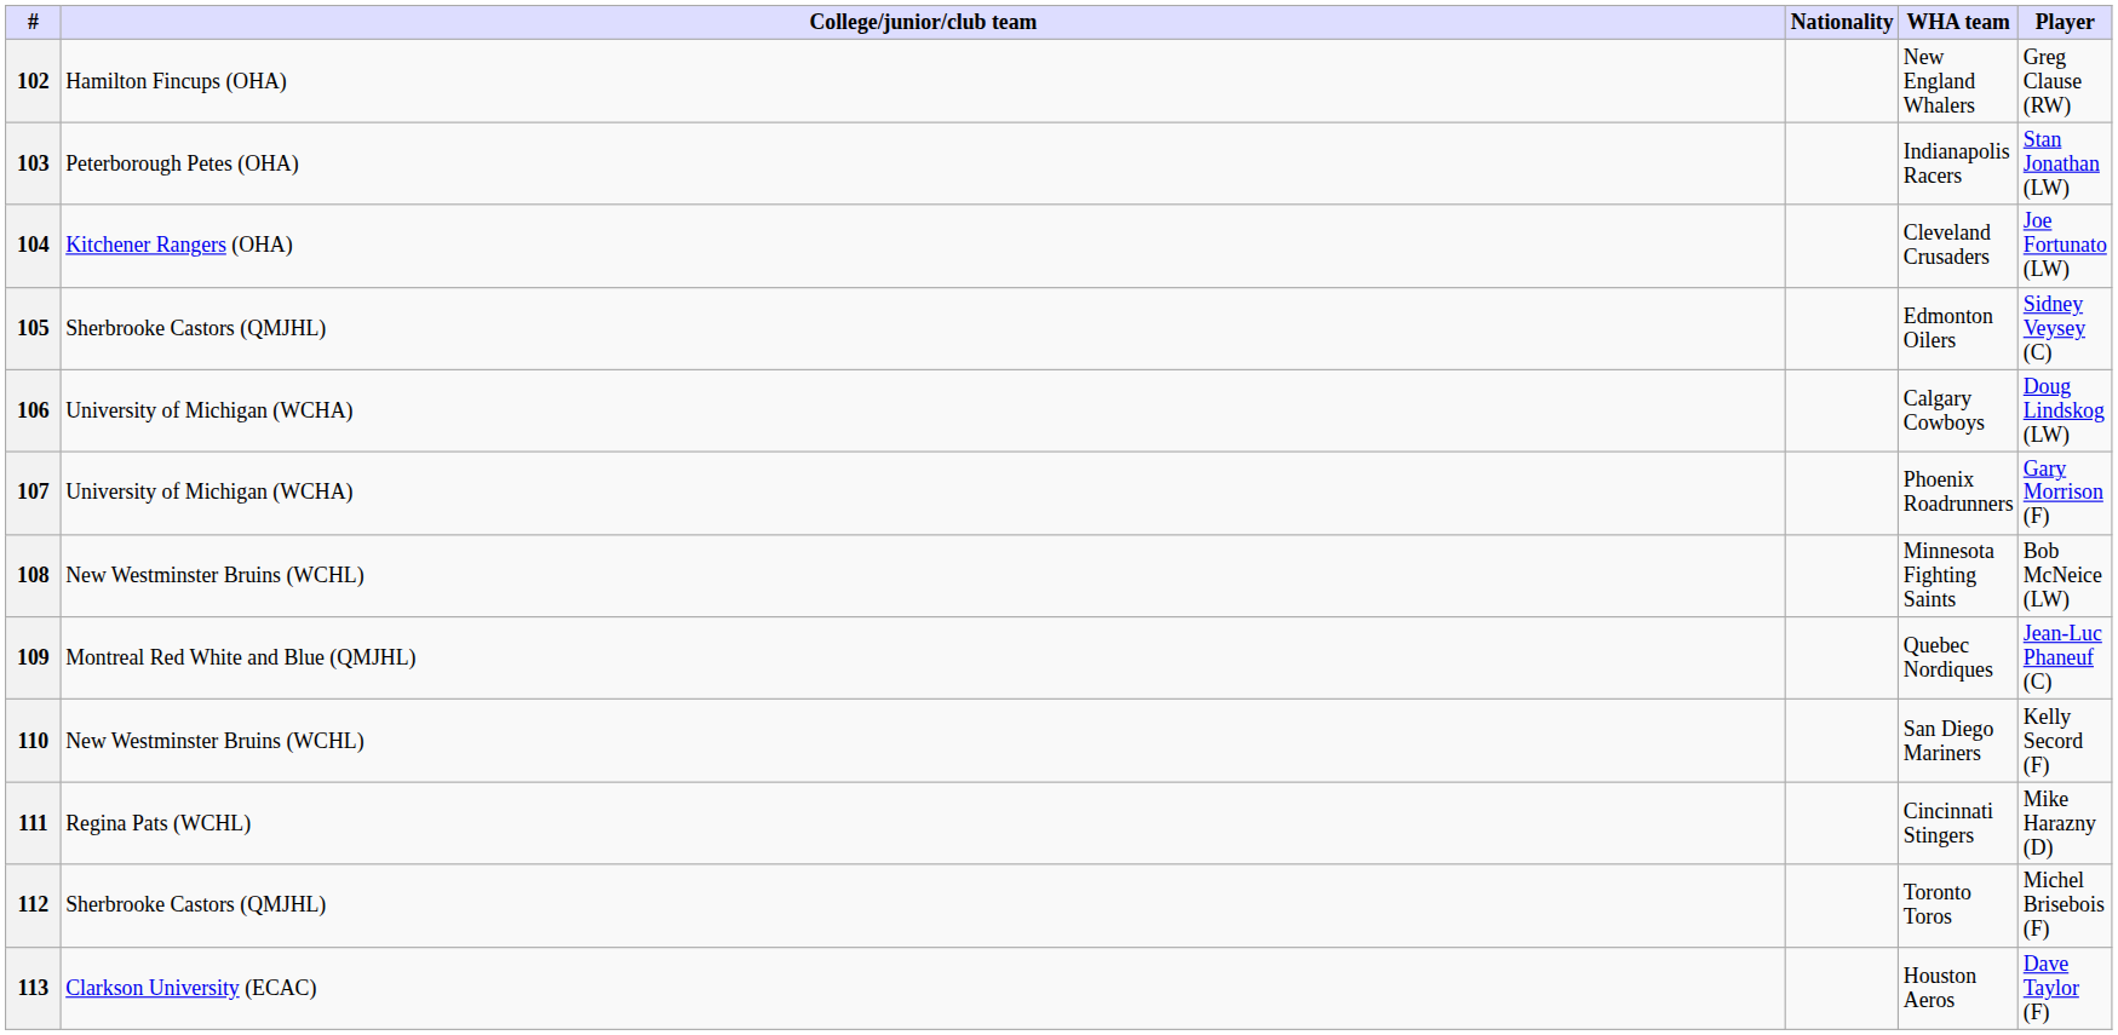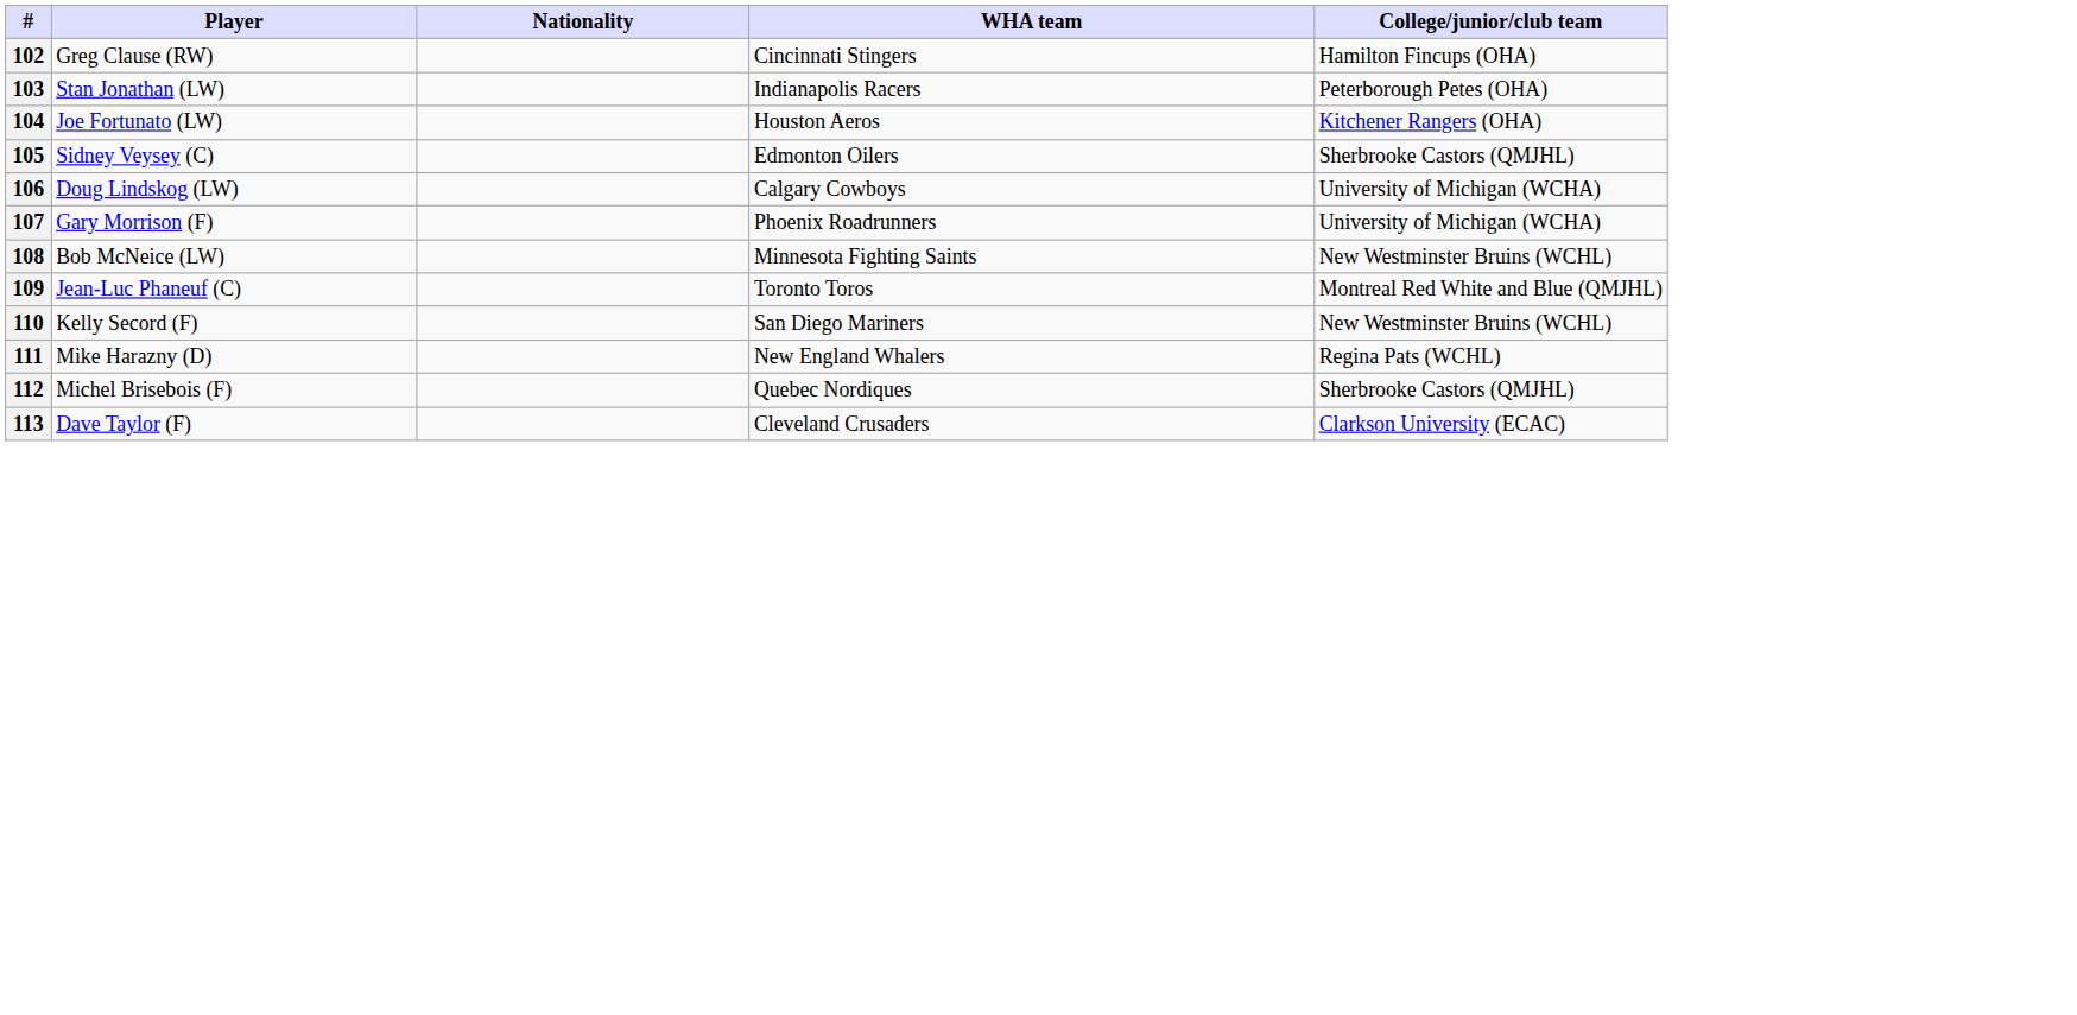columns swapped: Player <-> College/junior/club team
102 | WHA team: New England Whalers -> Cincinnati Stingers
104 | WHA team: Cleveland Crusaders -> Houston Aeros
109 | WHA team: Quebec Nordiques -> Toronto Toros
111 | WHA team: Cincinnati Stingers -> New England Whalers
112 | WHA team: Toronto Toros -> Quebec Nordiques
113 | WHA team: Houston Aeros -> Cleveland Crusaders
